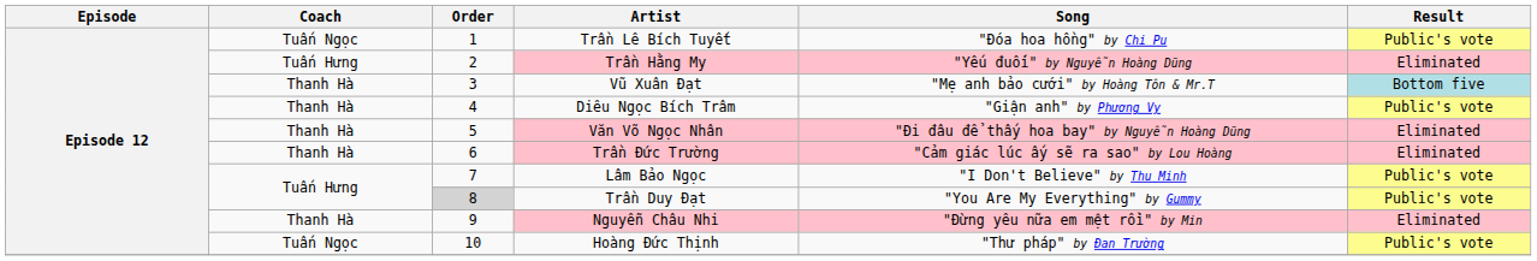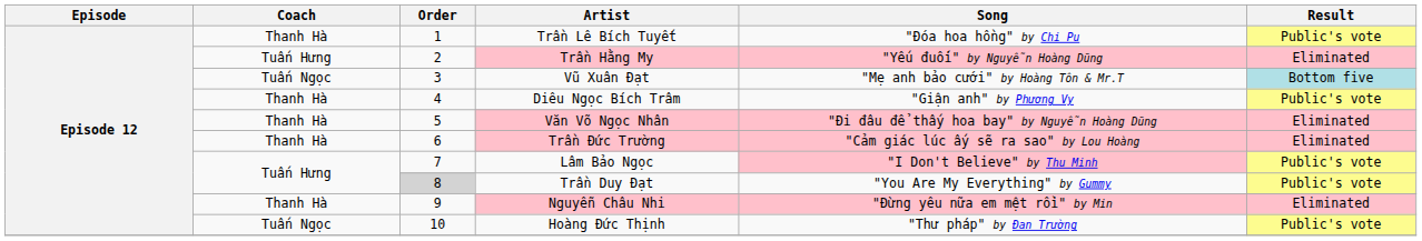Trần Lê Bích Tuyết | Coach: Tuấn Ngọc -> Thanh Hà
Vũ Xuân Đạt | Coach: Thanh Hà -> Tuấn Ngọc
Lâm Bảo Ngọc | Song: no background -> pink background
